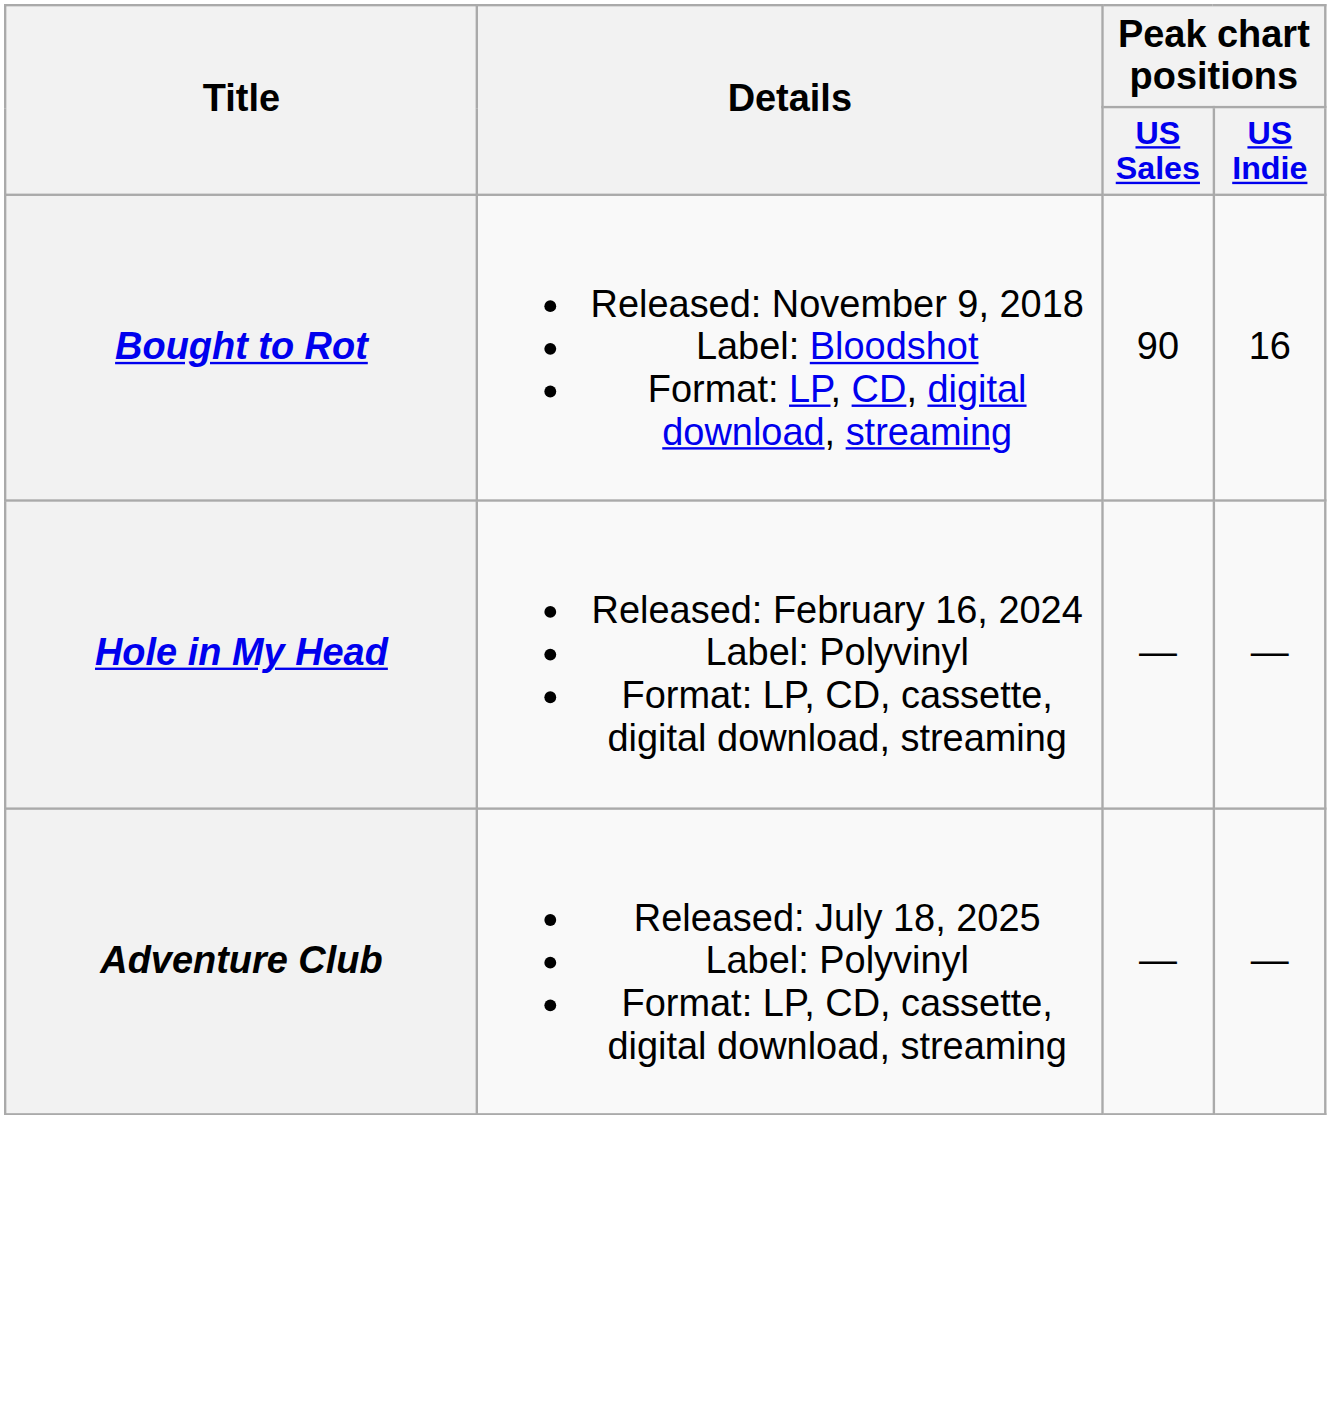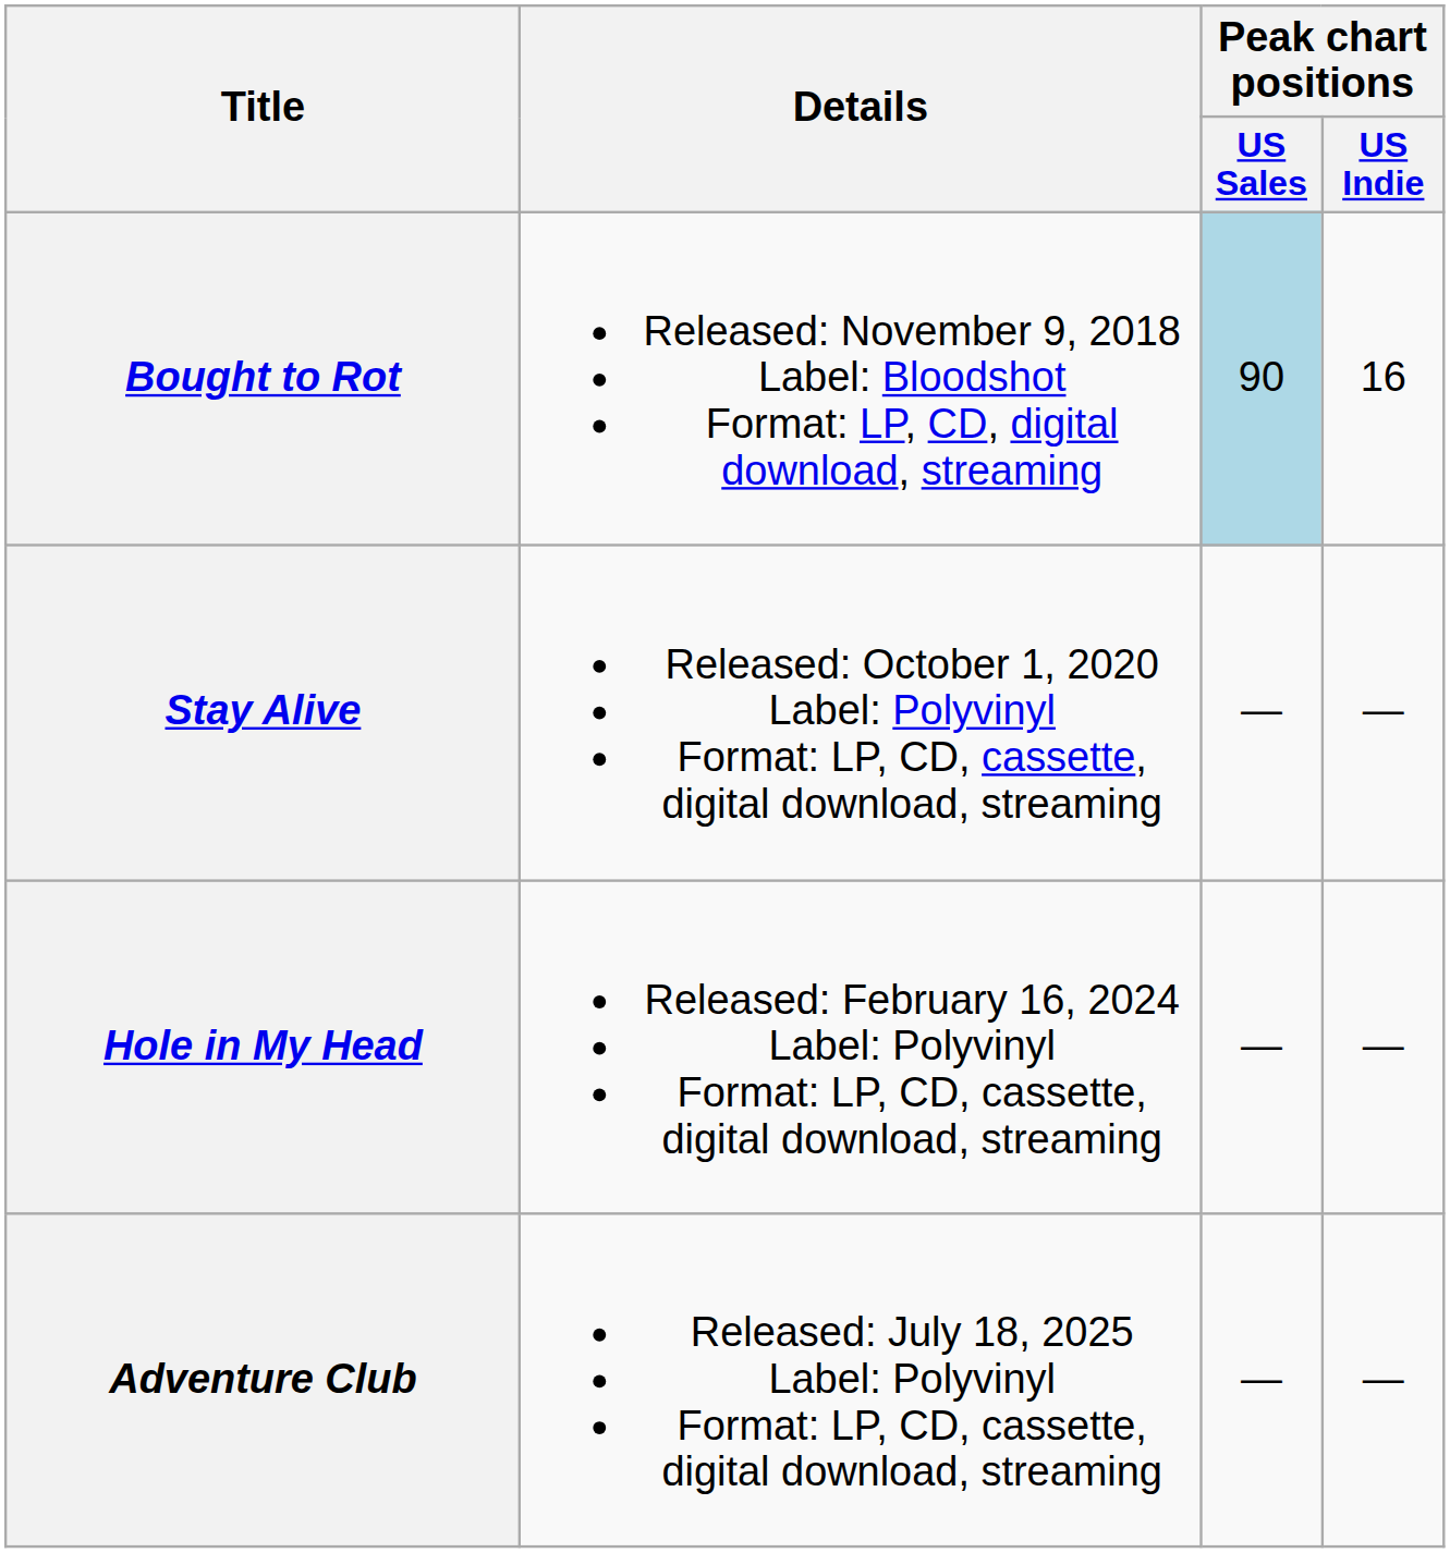Bought to Rot | Peak chart positions / US Sales: no background -> lightblue background
+ row: Stay Alive | Released: October 1, 2020 Label: Polyvinyl Format: LP, CD, cassette, digital download, streaming | — | —
